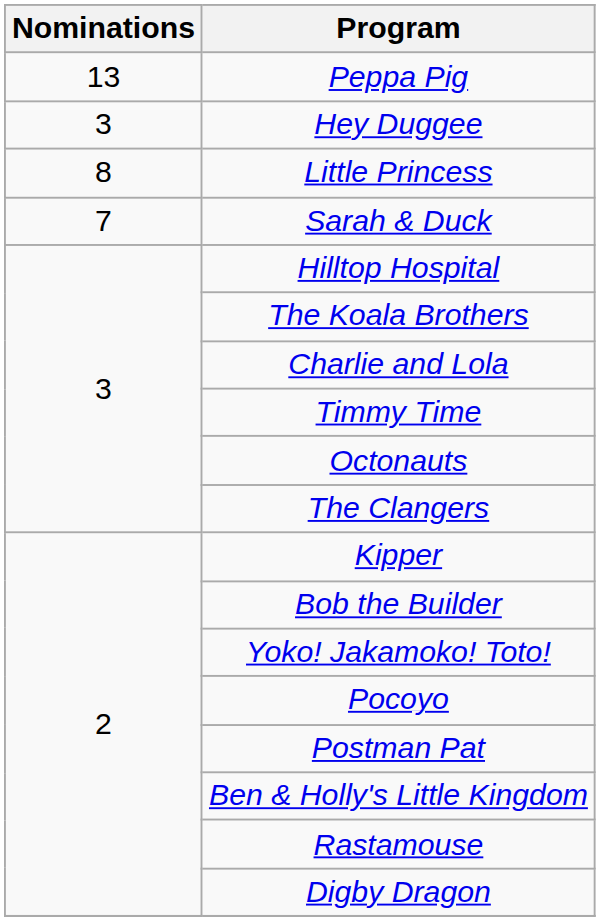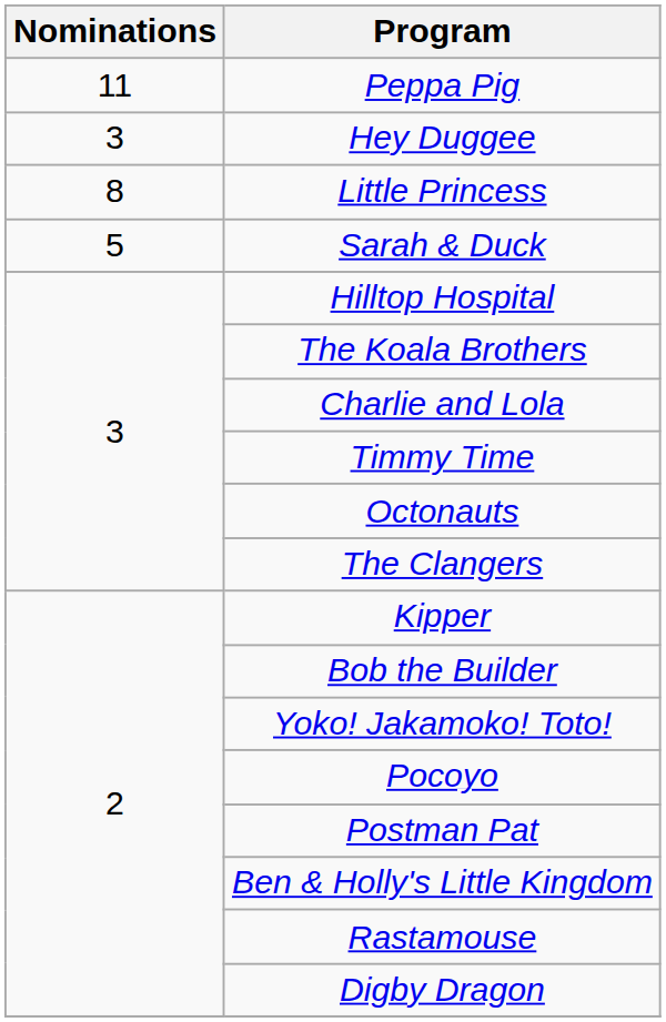Peppa Pig | Nominations: 13 -> 11
Sarah & Duck | Nominations: 7 -> 5
